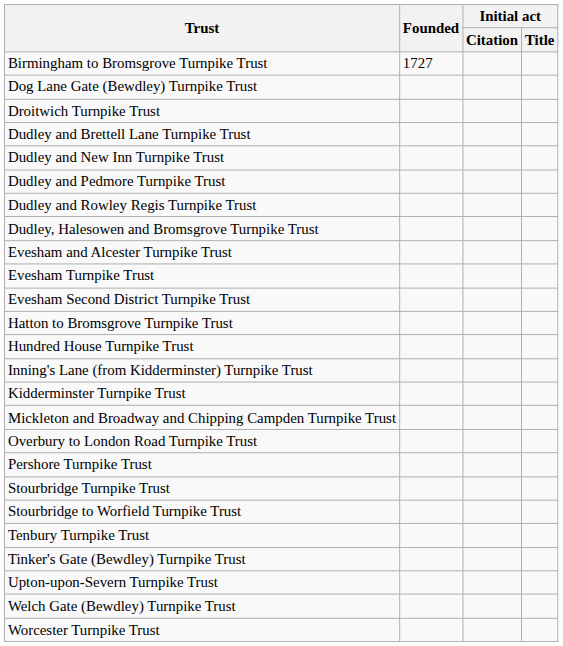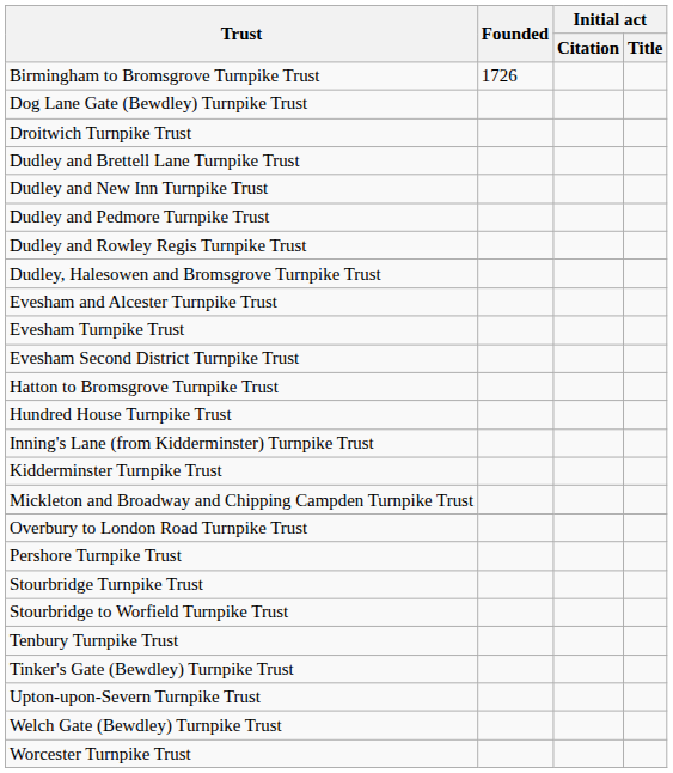Birmingham to Bromsgrove Turnpike Trust | Founded: 1727 -> 1726
